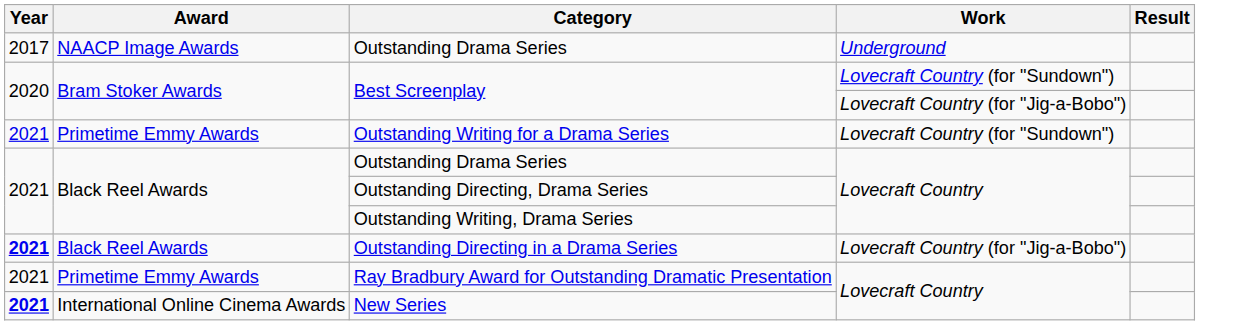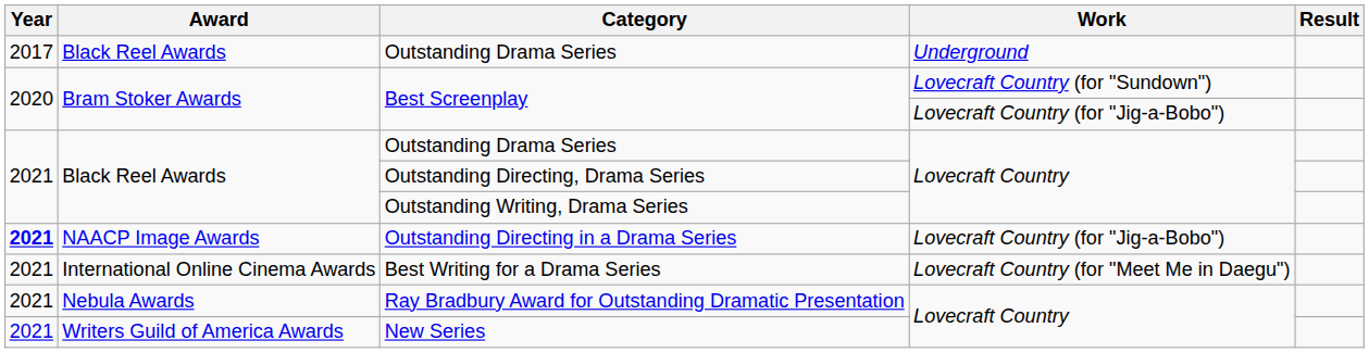Outstanding Drama Series / Underground | Award: NAACP Image Awards -> Black Reel Awards
- row: 2021 | Primetime Emmy Awards | Outstanding Writing for a Drama Series | Lovecraft Country (for "Sundown")
Outstanding Directing in a Drama Series | Award: Black Reel Awards -> NAACP Image Awards
+ row: 2021 | International Online Cinema Awards | Best Writing for a Drama Series | Lovecraft Country (for "Meet Me in Daegu")
Ray Bradbury Award for Outstanding Dramatic Presentation | Award: Primetime Emmy Awards -> Nebula Awards
New Series | Year: bold -> normal
New Series | Award: International Online Cinema Awards -> Writers Guild of America Awards
